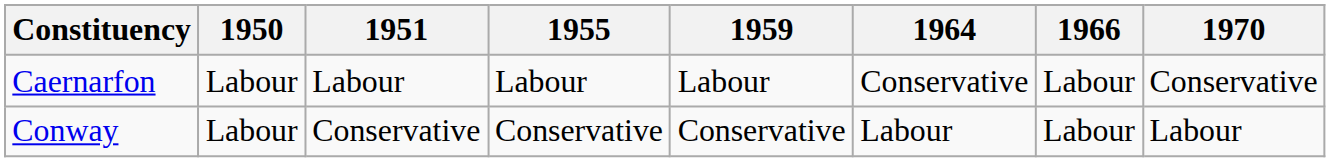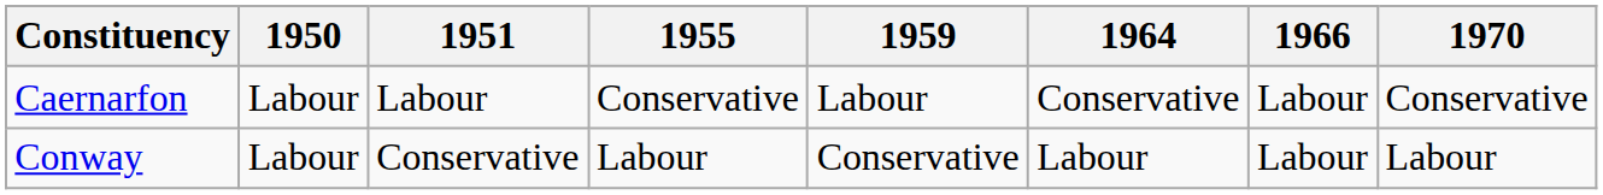Caernarfon | 1955: Labour -> Conservative
Conway | 1955: Conservative -> Labour
